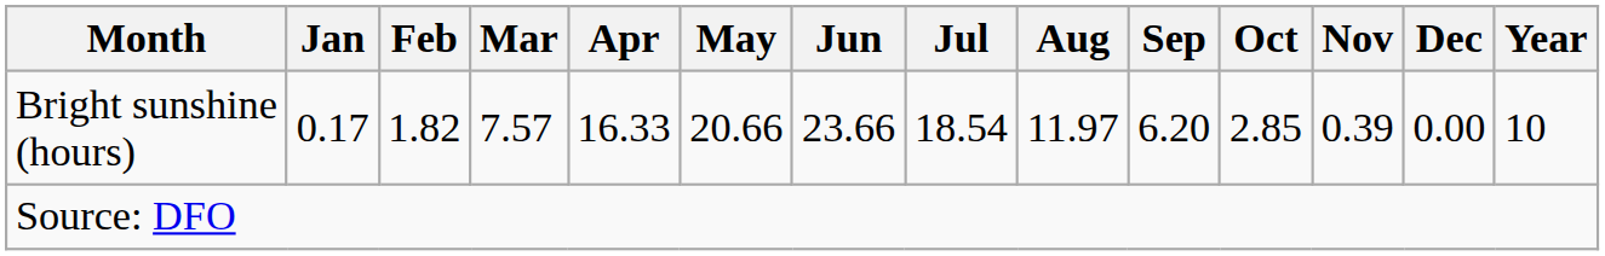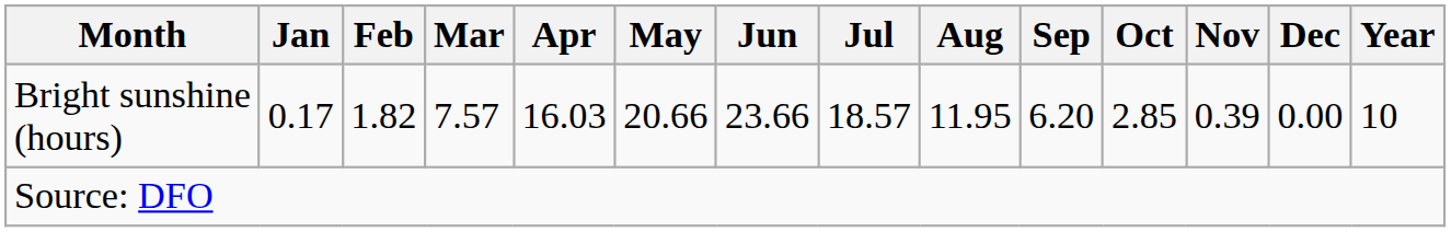Bright sunshine (hours) | Apr: 16.33 -> 16.03
Bright sunshine (hours) | Jul: 18.54 -> 18.57
Bright sunshine (hours) | Aug: 11.97 -> 11.95
